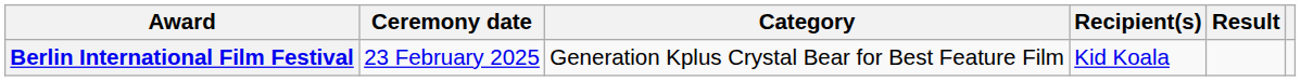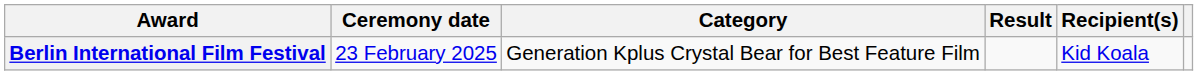columns swapped: Recipient(s) <-> Result
